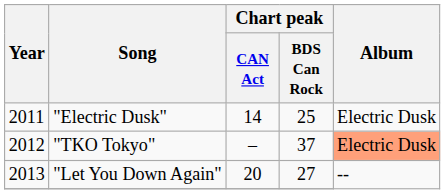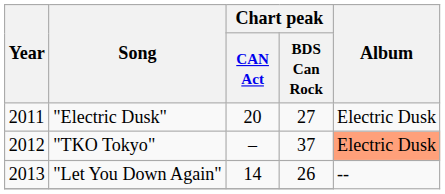"Electric Dusk" | Chart peak / CAN Act: 14 -> 20
"Electric Dusk" | Chart peak / BDS Can Rock: 25 -> 27
"Let You Down Again" | Chart peak / CAN Act: 20 -> 14
"Let You Down Again" | Chart peak / BDS Can Rock: 27 -> 26
